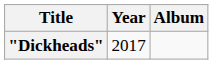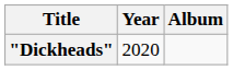"Dickheads" | Year: 2017 -> 2020
